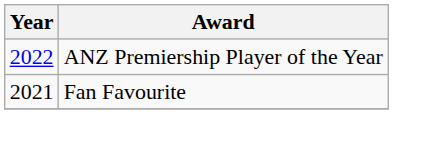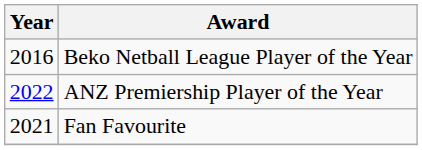+ row: 2016 | Beko Netball League Player of the Year
